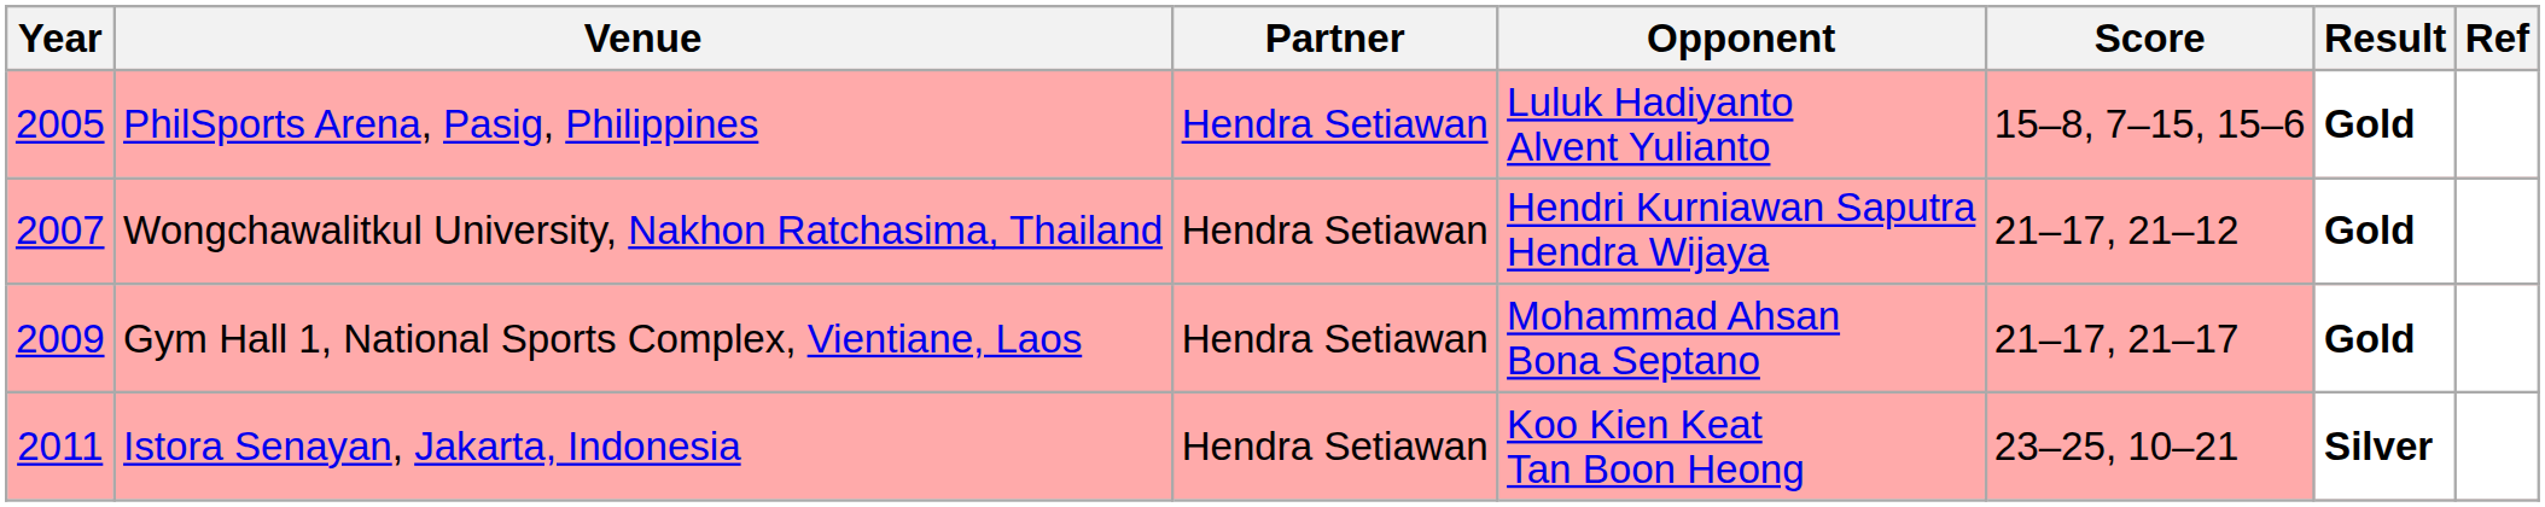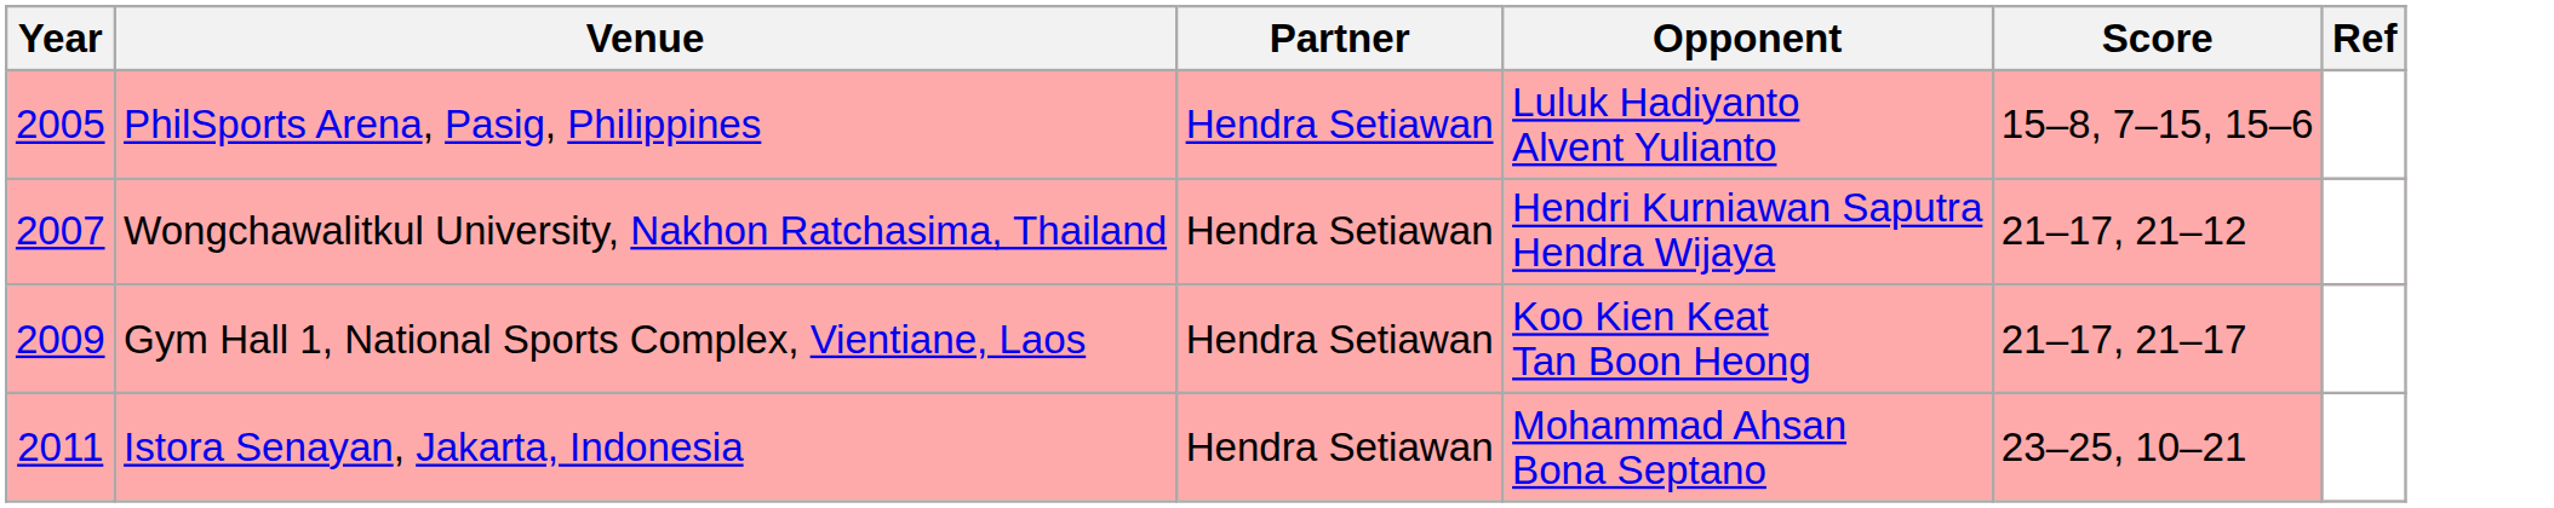- column: Result | Gold | Gold | Gold | Silver
Gym Hall 1, National Sports Complex, Vientiane, Laos | Opponent: Mohammad Ahsan Bona Septano -> Koo Kien Keat Tan Boon Heong
Istora Senayan, Jakarta, Indonesia | Opponent: Koo Kien Keat Tan Boon Heong -> Mohammad Ahsan Bona Septano
